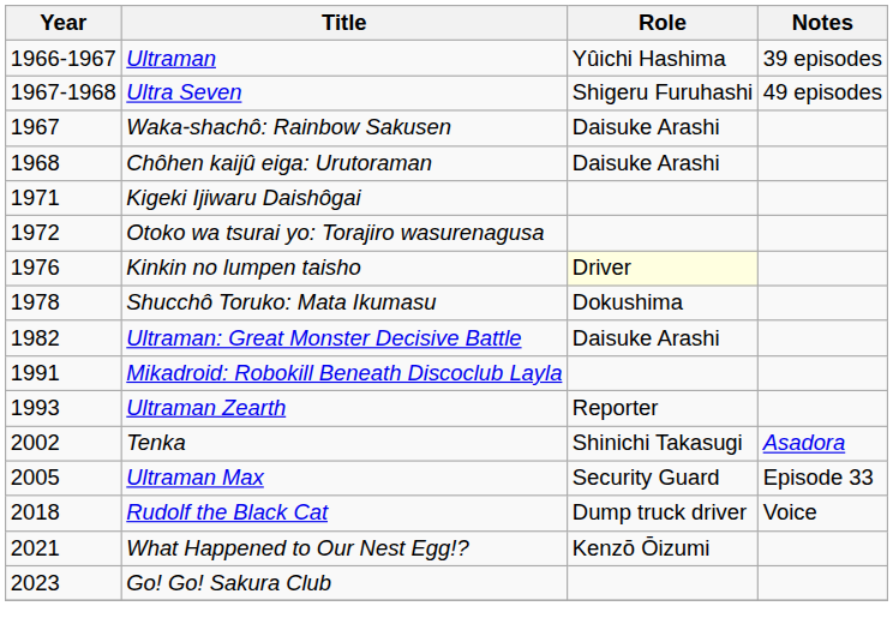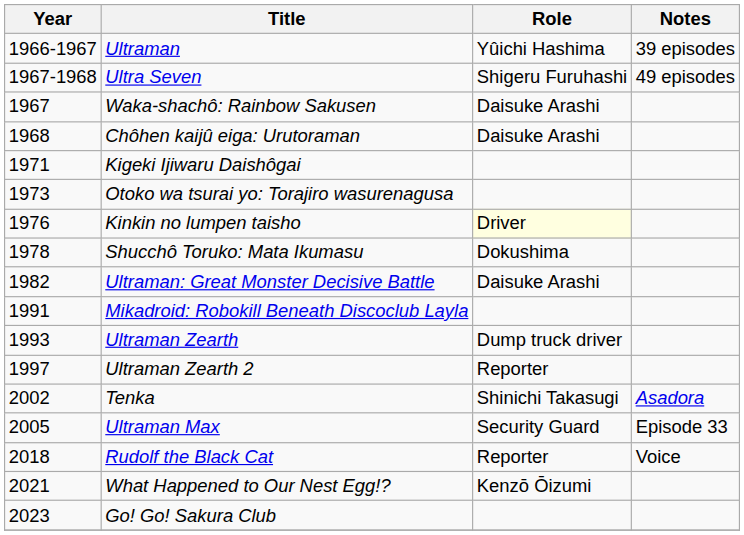Otoko wa tsurai yo: Torajiro wasurenagusa | Year: 1972 -> 1973
Ultraman Zearth | Role: Reporter -> Dump truck driver
+ row: 1997 | Ultraman Zearth 2 | Reporter
Rudolf the Black Cat | Role: Dump truck driver -> Reporter
